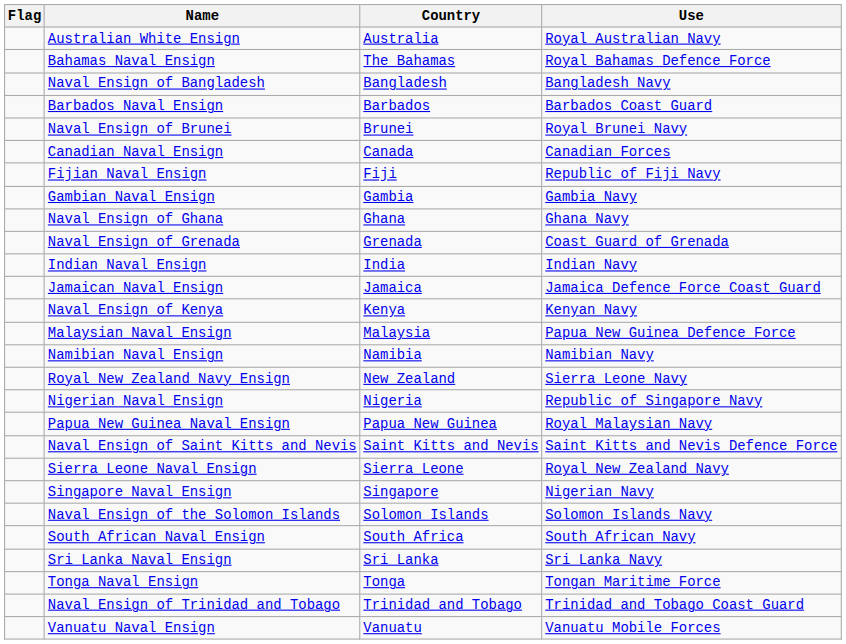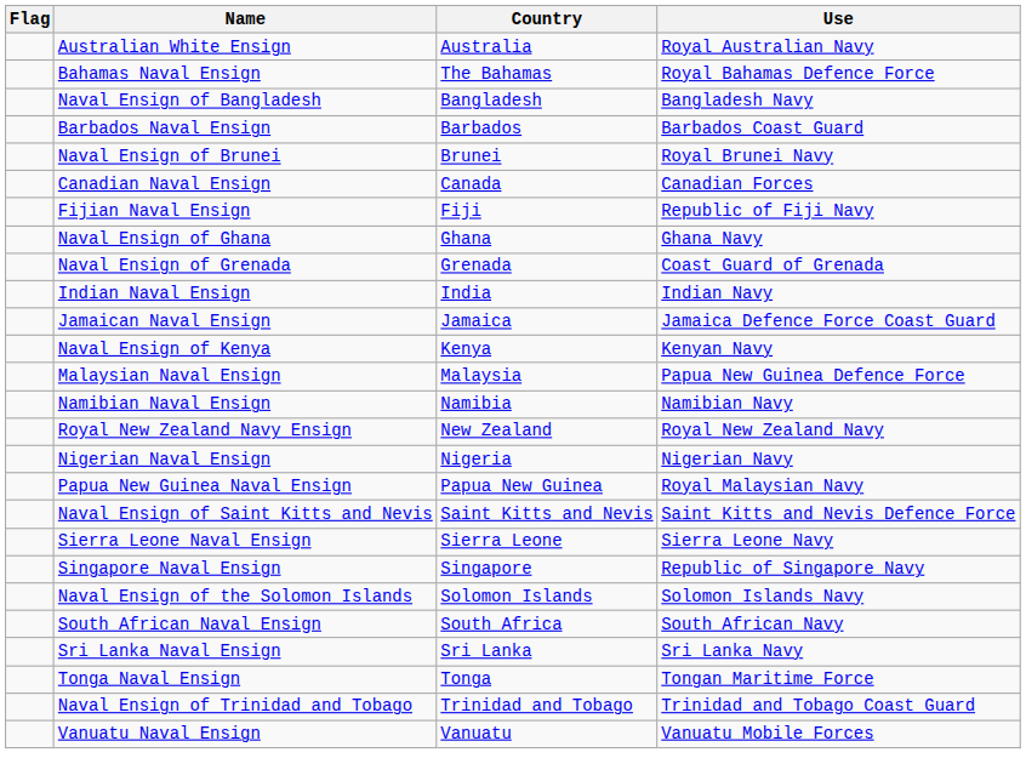- row: Gambian Naval Ensign | Gambia | Gambia Navy
Royal New Zealand Navy Ensign | Use: Sierra Leone Navy -> Royal New Zealand Navy
Nigerian Naval Ensign | Use: Republic of Singapore Navy -> Nigerian Navy
Sierra Leone Naval Ensign | Use: Royal New Zealand Navy -> Sierra Leone Navy
Singapore Naval Ensign | Use: Nigerian Navy -> Republic of Singapore Navy
